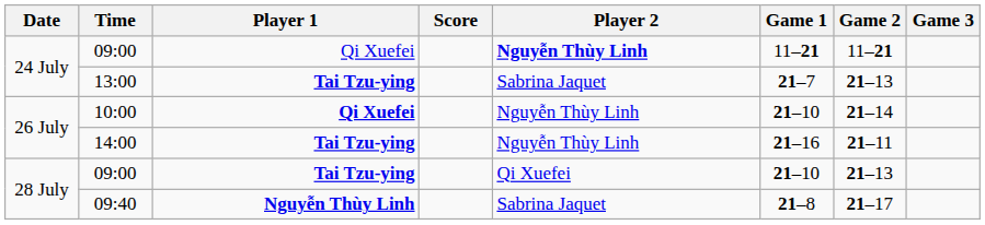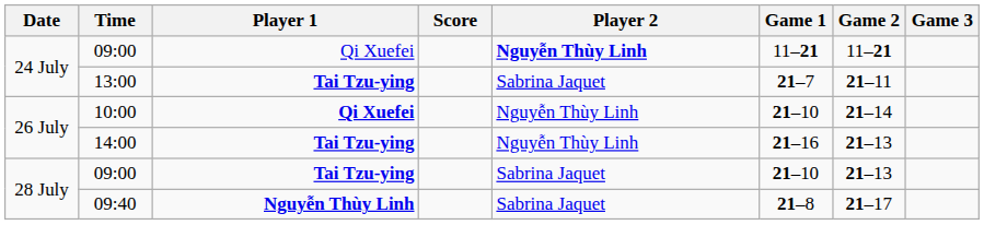13:00 | Game 2: 21–13 -> 21–11
14:00 | Game 2: 21–11 -> 21–13
28 July / 09:00 | Player 2: Qi Xuefei -> Sabrina Jaquet
